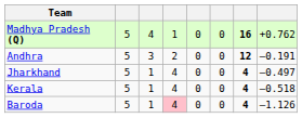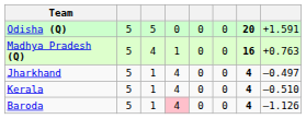+ row: Odisha (Q) | 5 | 5 | 0 | 0 | 0 | 20 | +1.591
Madhya Pradesh (Q) | column 8: +0.762 -> +0.763
- row: Andhra | 5 | 3 | 2 | 0 | 0 | 12 | –0.191
Kerala | column 8: –0.518 -> –0.510
